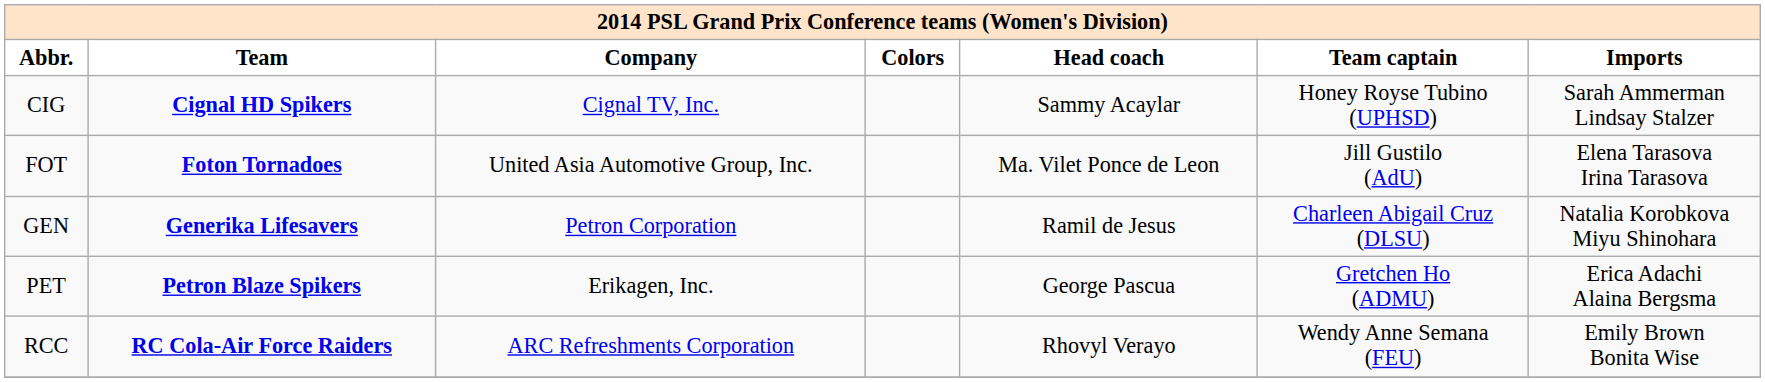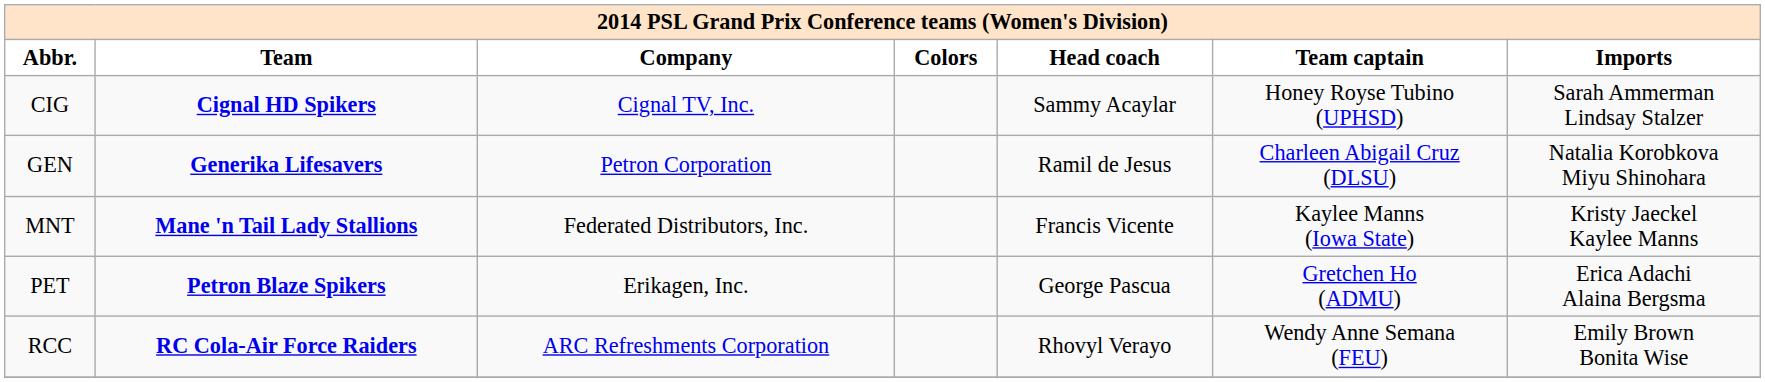- row: FOT | Foton Tornadoes | United Asia Automotive Group, Inc. | Ma. Vilet Ponce de Leon | Jill Gustilo (AdU) | Elena Tarasova Irina Tarasova
+ row: MNT | Mane 'n Tail Lady Stallions | Federated Distributors, Inc. | Francis Vicente | Kaylee Manns (Iowa State) | Kristy Jaeckel Kaylee Manns
